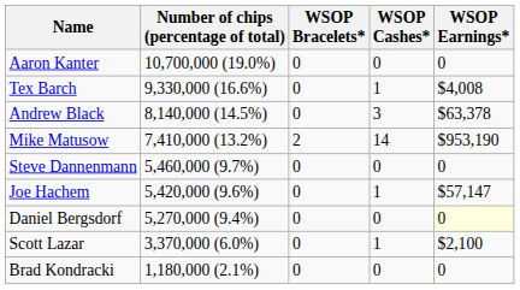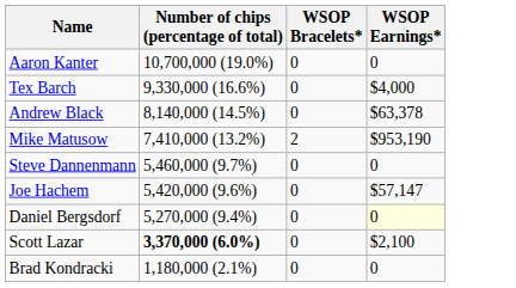- column: WSOP Cashes* | 0 | 1 | 3 | 14 | 0 | 1 | 0 | 1 | 0
Tex Barch | WSOP Earnings*: $4,008 -> $4,000
Scott Lazar | Number of chips (percentage of total): normal -> bold
